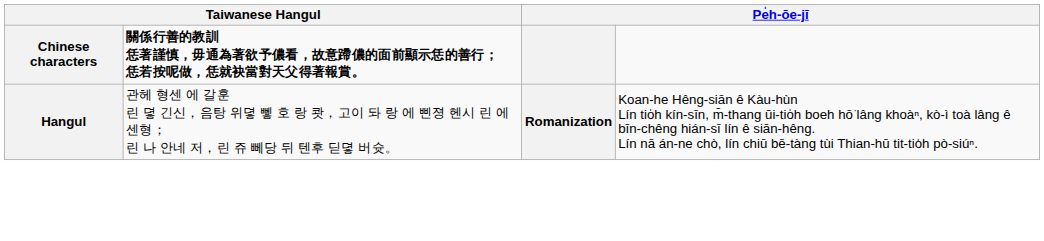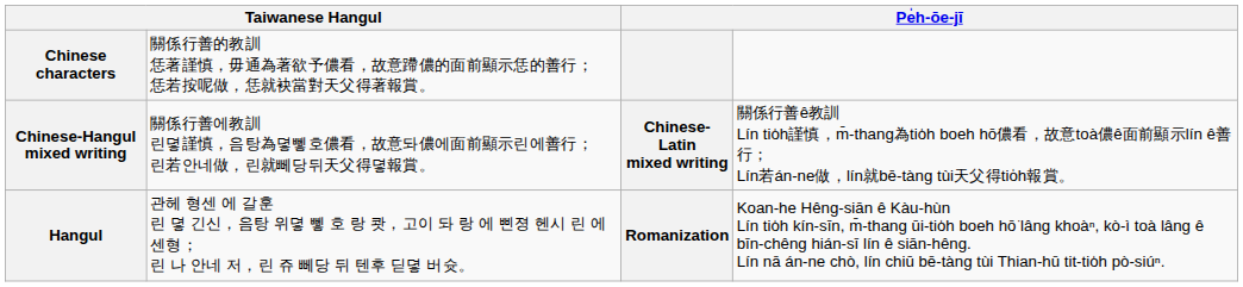Chinese characters | column 2: bold -> normal
+ row: Chinese-Hangul mixed writing | 關係行善에教訓 린뎧謹慎，음탕為뎧뼇호儂看，故意돠儂에面前顯示린에善行； 린若안네做，린就뻬당뒤天父得뎧報賞。 | Chinese-Latin mixed writing | 關係行善ê教訓 Lín tio̍h謹慎，m̄-thang為tio̍h boeh hō͘儂看，故意toà儂ê面前顯示lín ê善行； Lín若án-ne做，lín就bē-tàng tùi天父得tio̍h報賞。
